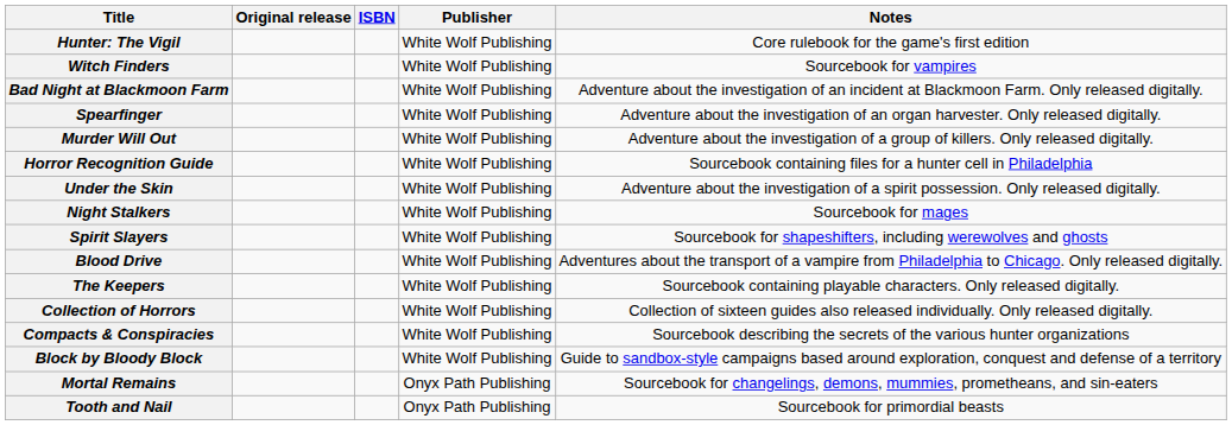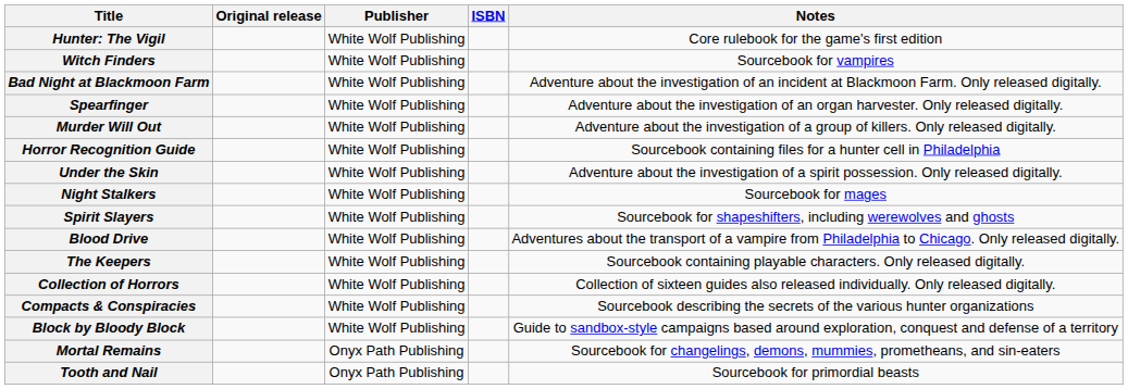columns swapped: ISBN <-> Publisher
